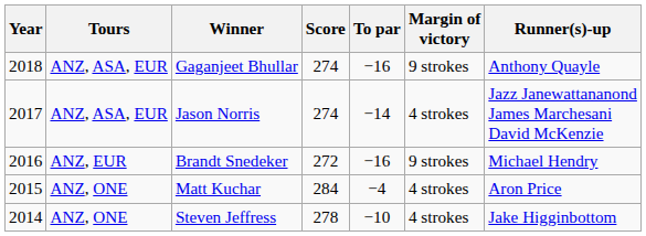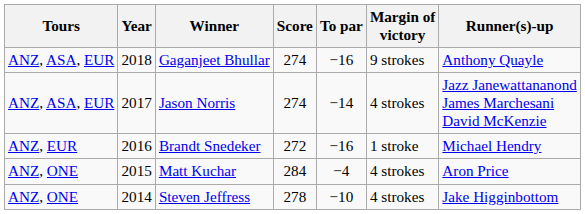columns swapped: Year <-> Tours
Brandt Snedeker | Margin of victory: 9 strokes -> 1 stroke
